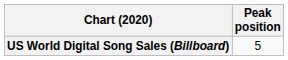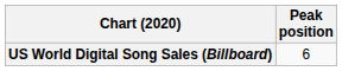US World Digital Song Sales (Billboard) | Peak position: 5 -> 6
